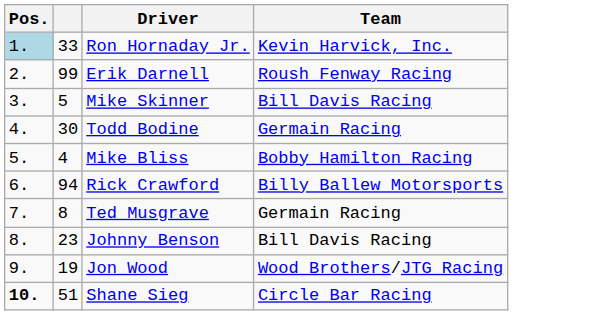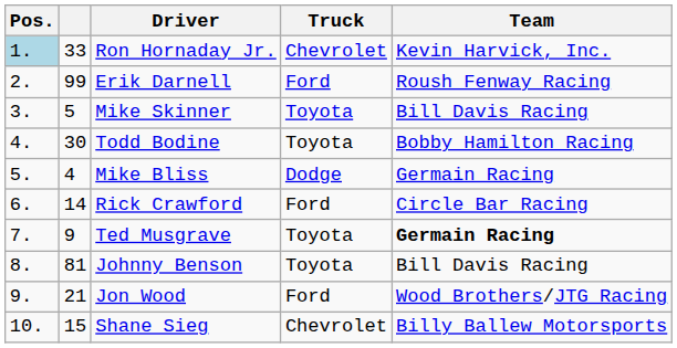+ column: Truck | Chevrolet | Ford | Toyota | Toyota | Dodge | Ford | Toyota | Toyota | Ford | Chevrolet
Todd Bodine | Team: Germain Racing -> Bobby Hamilton Racing
Mike Bliss | Team: Bobby Hamilton Racing -> Germain Racing
Rick Crawford | column 2: 94 -> 14
Rick Crawford | Team: Billy Ballew Motorsports -> Circle Bar Racing
Ted Musgrave | column 2: 8 -> 9
Ted Musgrave | Team: normal -> bold
Johnny Benson | column 2: 23 -> 81
Jon Wood | column 2: 19 -> 21
Shane Sieg | Pos.: bold -> normal
Shane Sieg | column 2: 51 -> 15
Shane Sieg | Team: Circle Bar Racing -> Billy Ballew Motorsports
